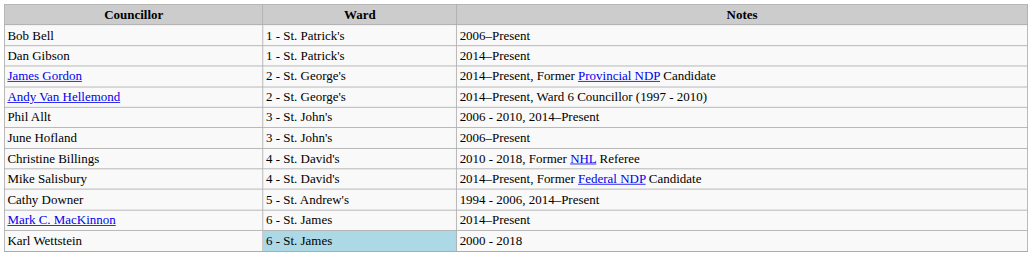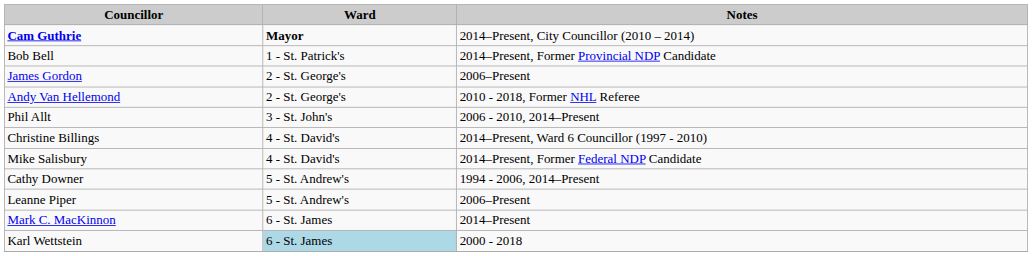+ row: Cam Guthrie | Mayor | 2014–Present, City Councillor (2010 – 2014)
Bob Bell | Notes: 2006–Present -> 2014–Present, Former Provincial NDP Candidate
- row: Dan Gibson | 1 - St. Patrick's | 2014–Present
James Gordon | Notes: 2014–Present, Former Provincial NDP Candidate -> 2006–Present
Andy Van Hellemond | Notes: 2014–Present, Ward 6 Councillor (1997 - 2010) -> 2010 - 2018, Former NHL Referee
- row: June Hofland | 3 - St. John's | 2006–Present
Christine Billings | Notes: 2010 - 2018, Former NHL Referee -> 2014–Present, Ward 6 Councillor (1997 - 2010)
+ row: Leanne Piper | 5 - St. Andrew's | 2006–Present
